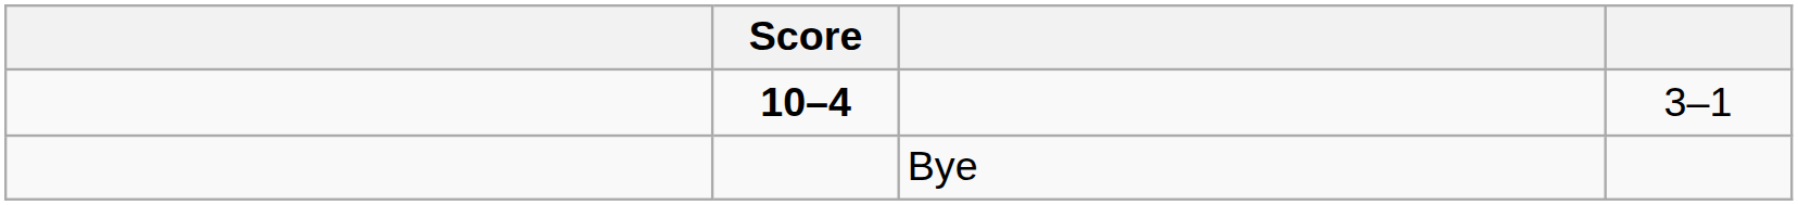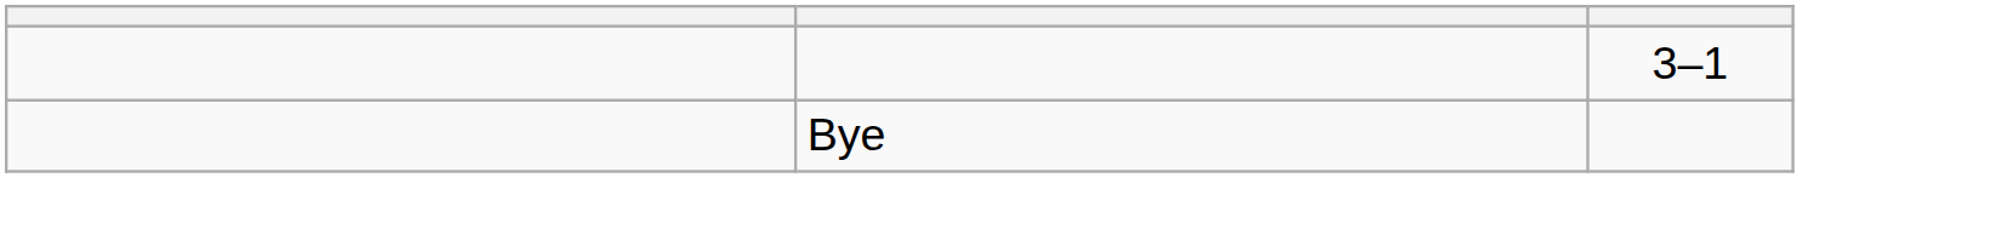- column: Score | 10–4
